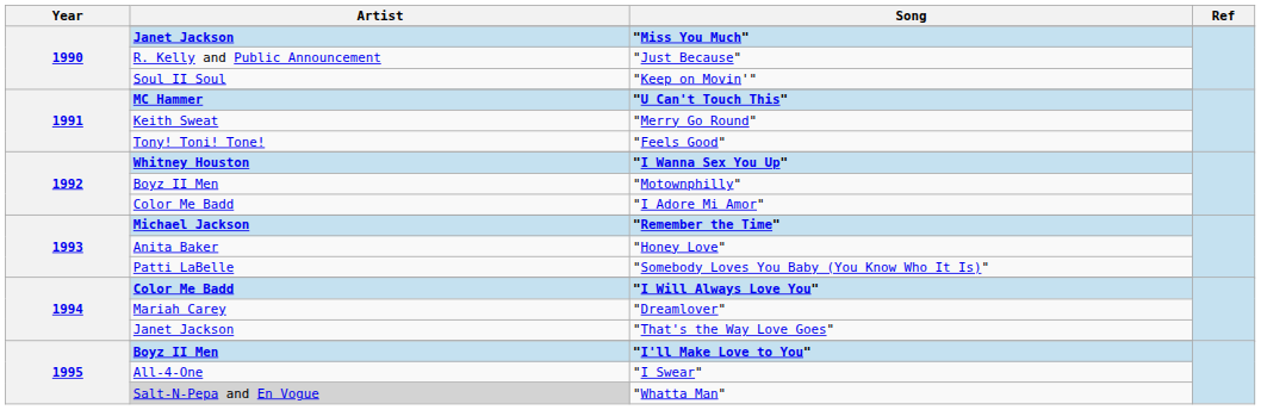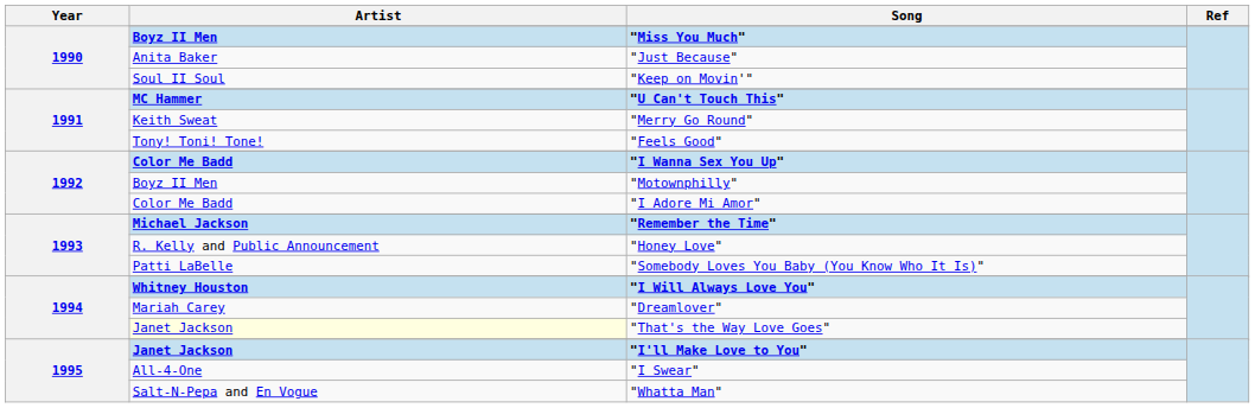"Miss You Much" | Artist: Janet Jackson -> Boyz II Men
"Just Because" | Artist: R. Kelly and Public Announcement -> Anita Baker
"I Wanna Sex You Up" | Artist: Whitney Houston -> Color Me Badd
"Honey Love" | Artist: Anita Baker -> R. Kelly and Public Announcement
"I Will Always Love You" | Artist: Color Me Badd -> Whitney Houston
"That's the Way Love Goes" | Artist: no background -> lightyellow background
"I'll Make Love to You" | Artist: Boyz II Men -> Janet Jackson
"Whatta Man" | Artist: lightgrey background -> no background
